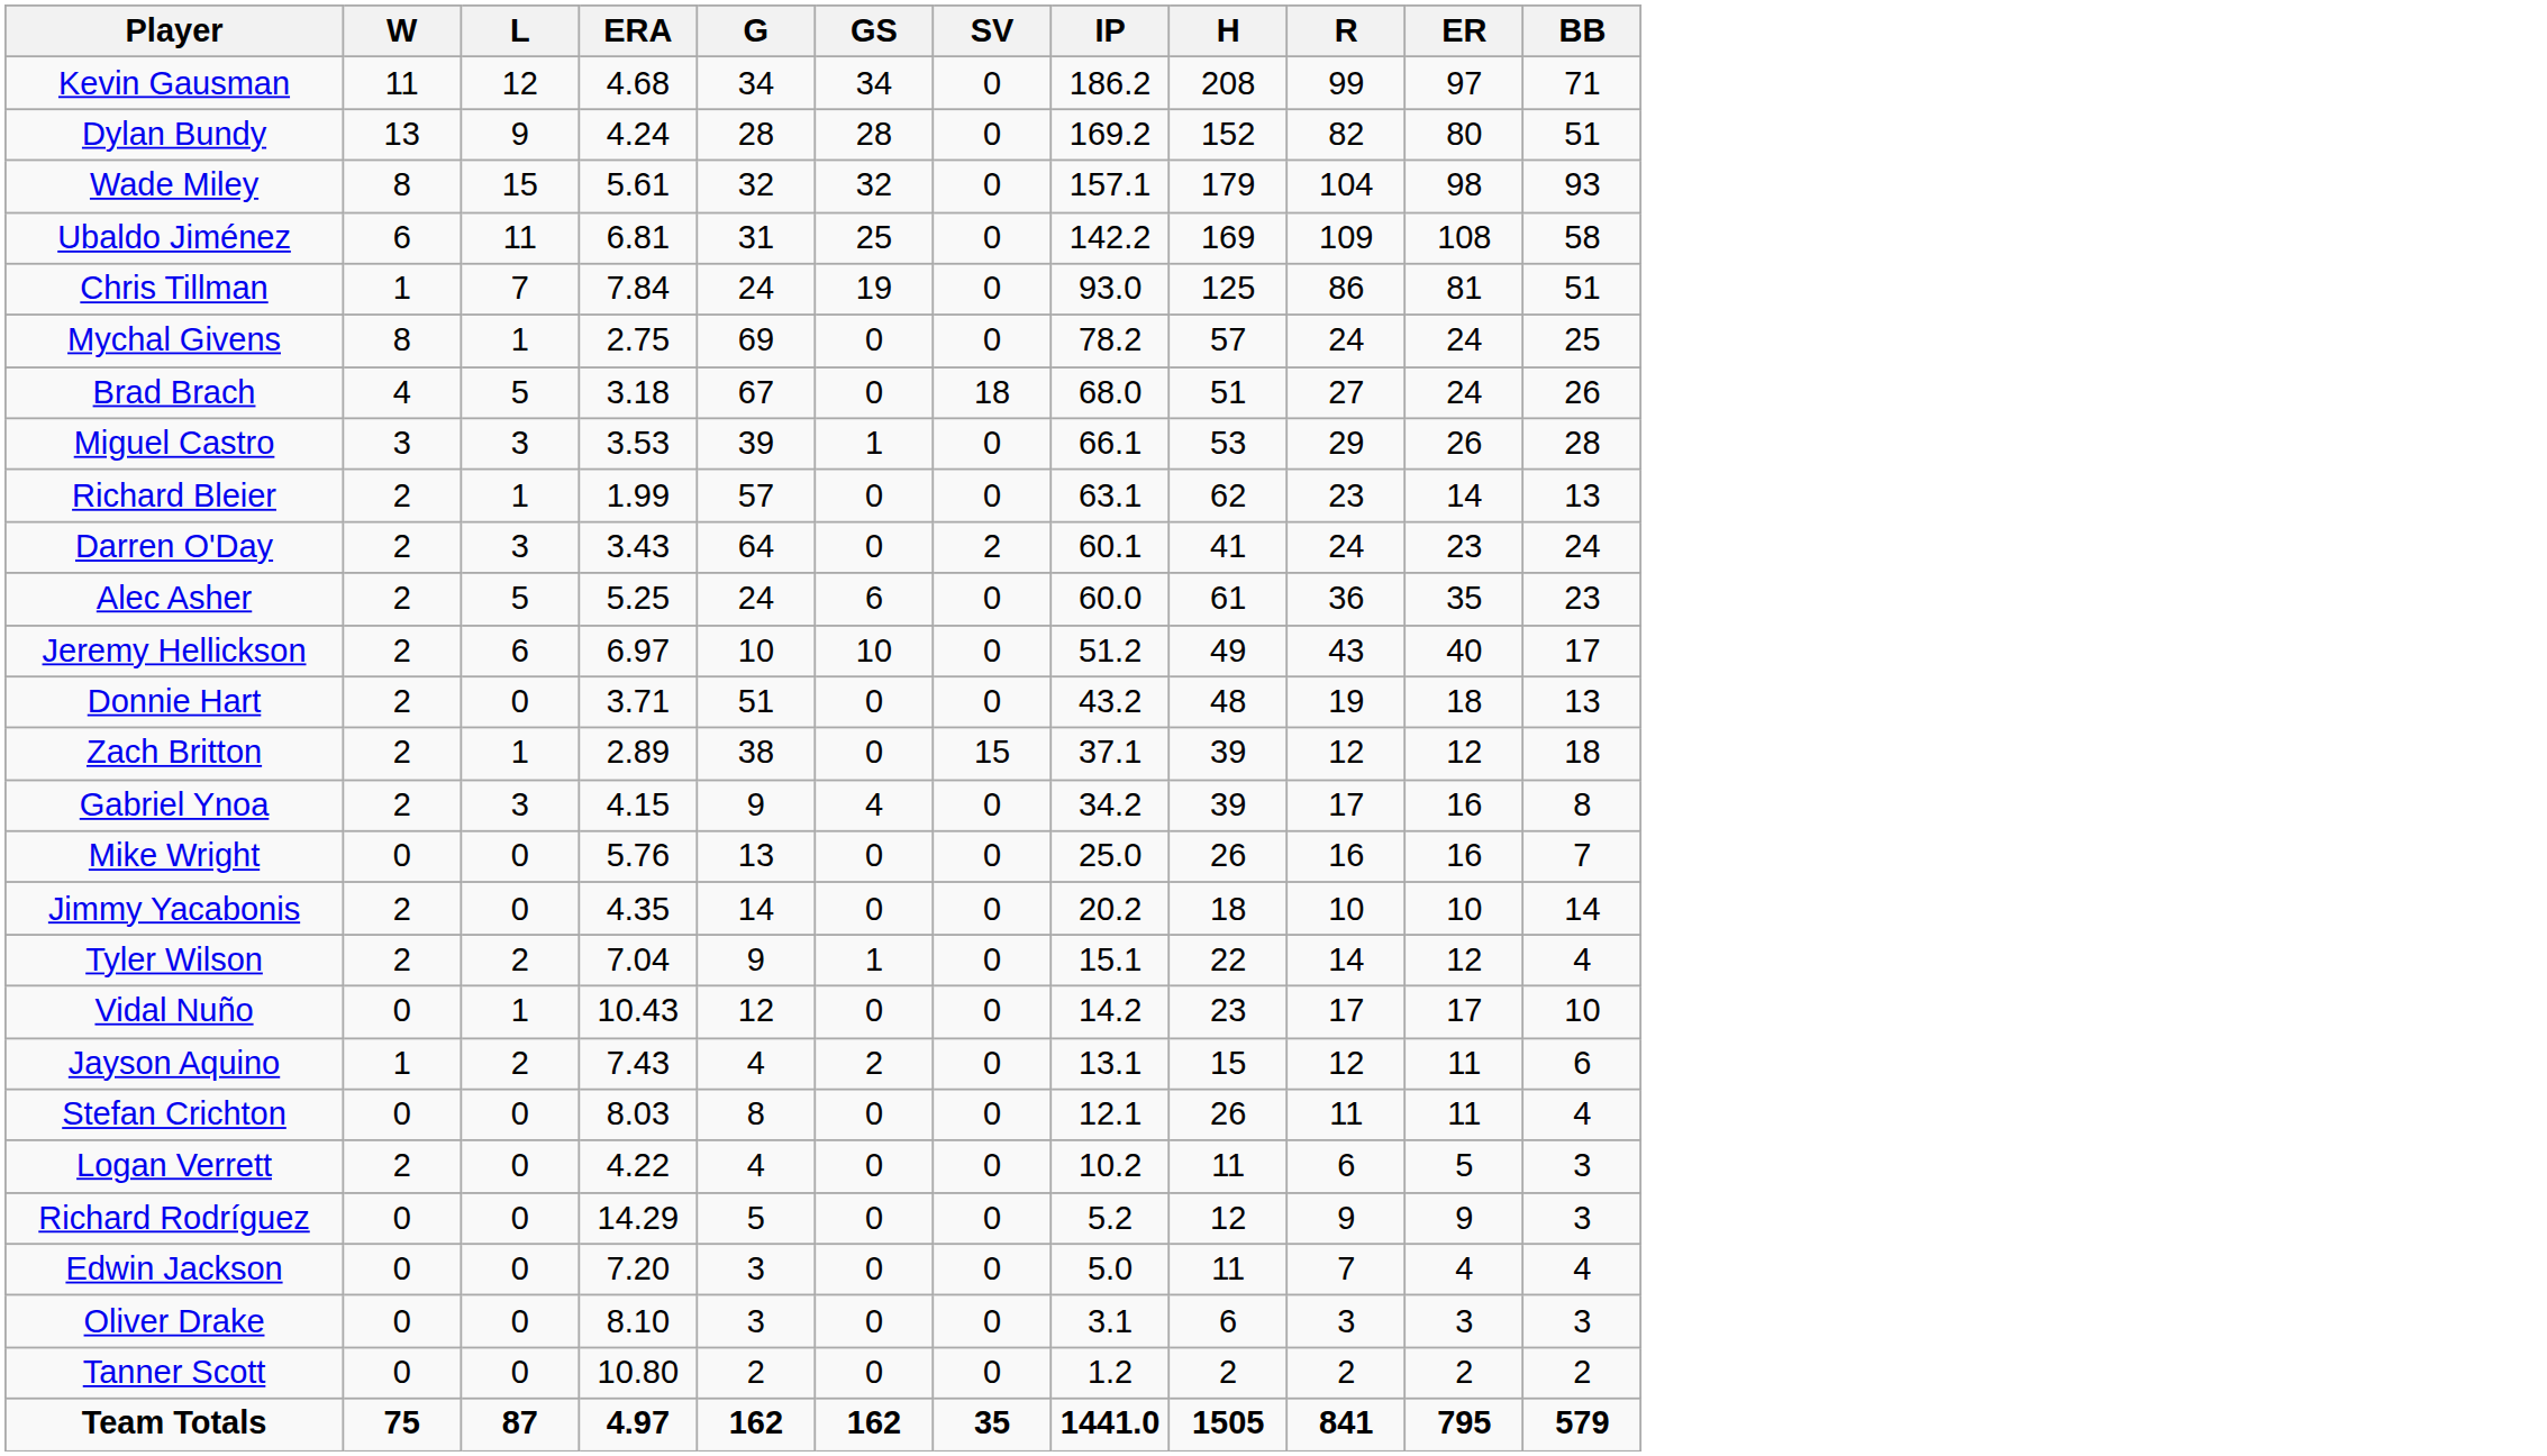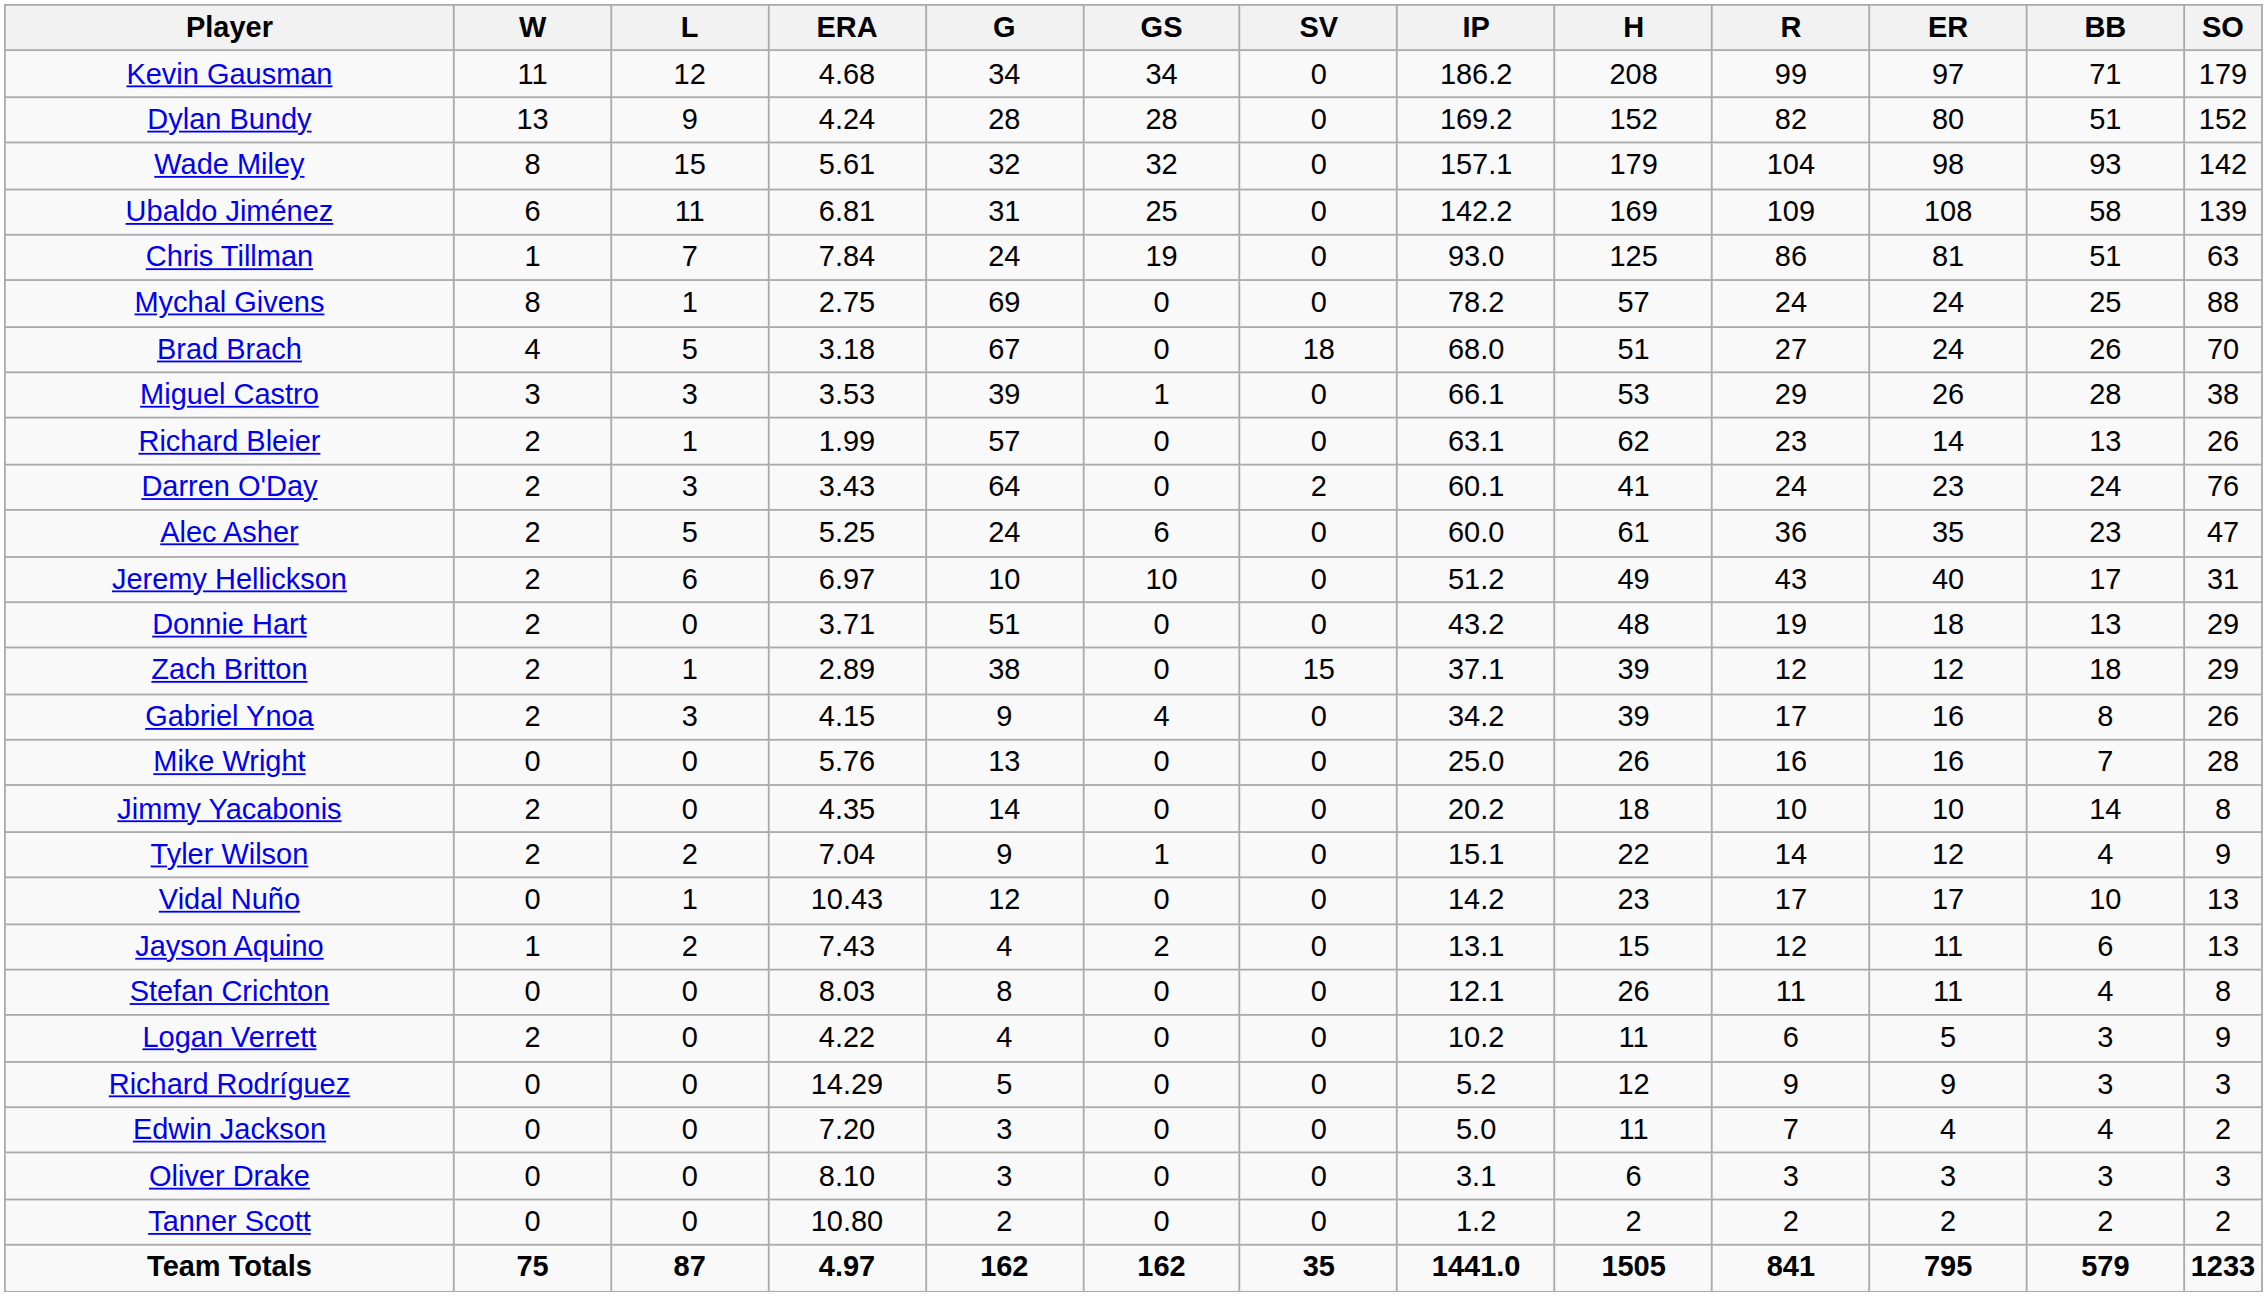+ column: SO | 179 | 152 | 142 | 139 | 63 | 88 | 70 | 38 | 26 | 76 | 47 | 31 | 29 | 29 | 26 | 28 | 8 | 9 | 13 | 13 | 8 | 9 | 3 | 2 | 3 | 2 | 1233
